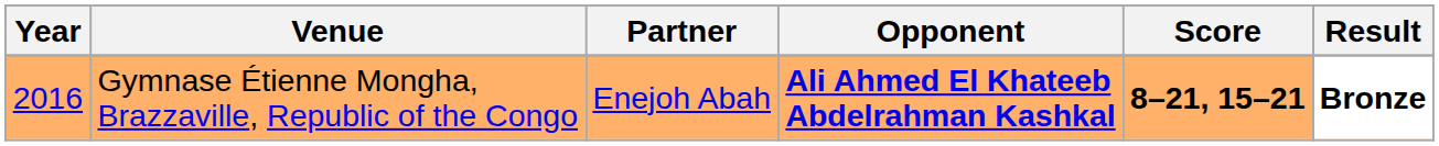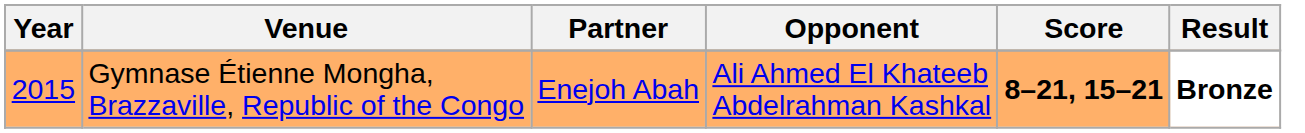Gymnase Étienne Mongha, Brazzaville, Republic of the Congo | Year: 2016 -> 2015
Gymnase Étienne Mongha, Brazzaville, Republic of the Congo | Opponent: bold -> normal
